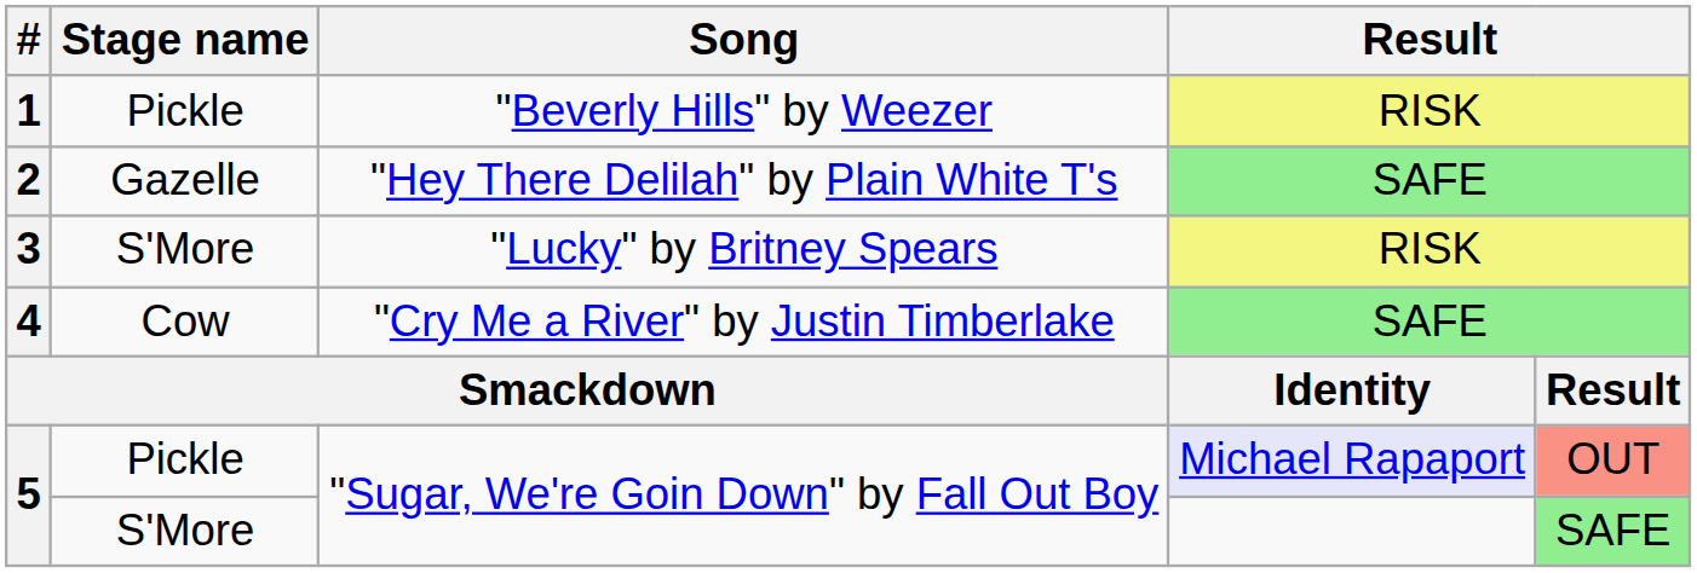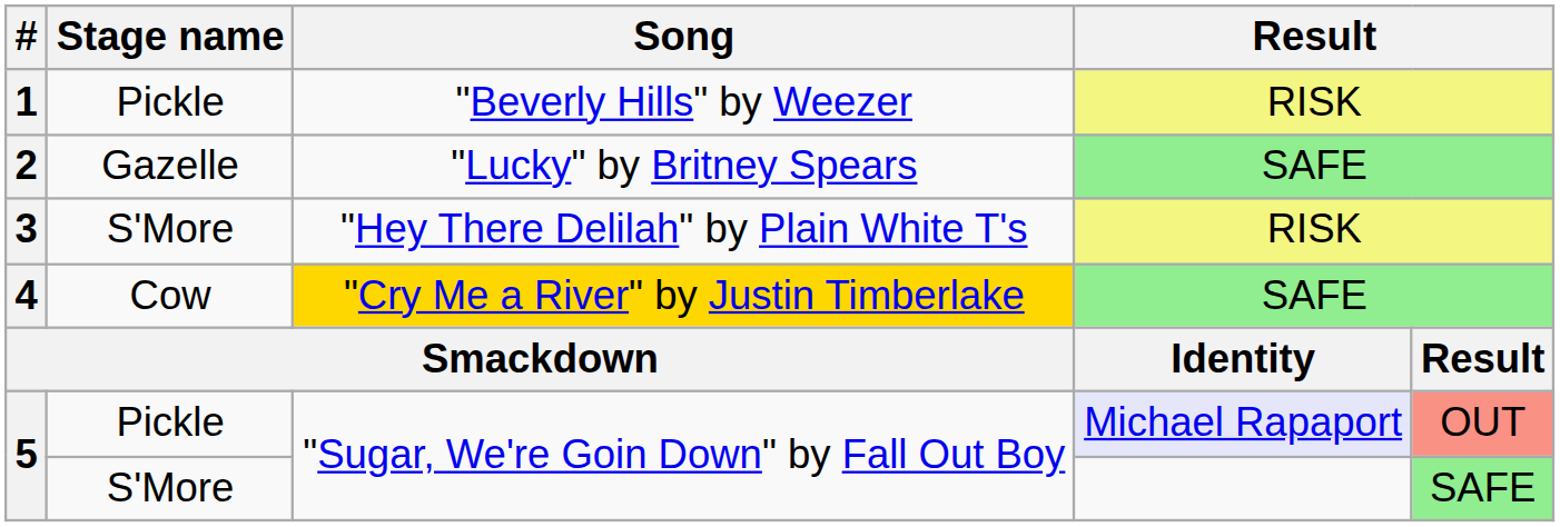2 | Song: "Hey There Delilah" by Plain White T's -> "Lucky" by Britney Spears
3 | Song: "Lucky" by Britney Spears -> "Hey There Delilah" by Plain White T's
4 | Song: no background -> gold background
